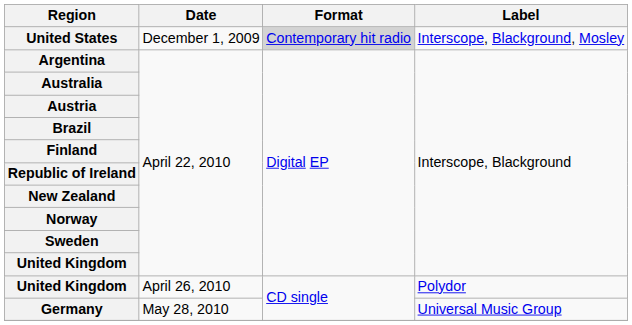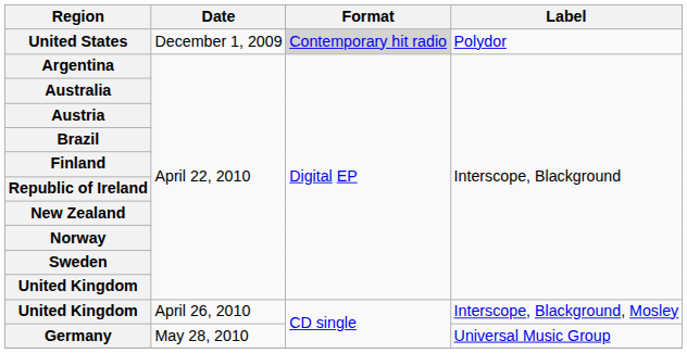United States | Label: Interscope, Blackground, Mosley -> Polydor
United Kingdom / April 26, 2010 | Label: Polydor -> Interscope, Blackground, Mosley
